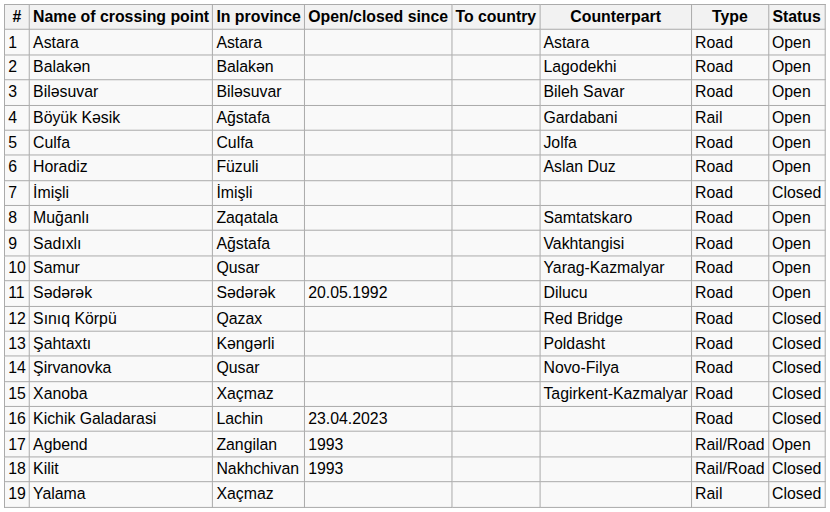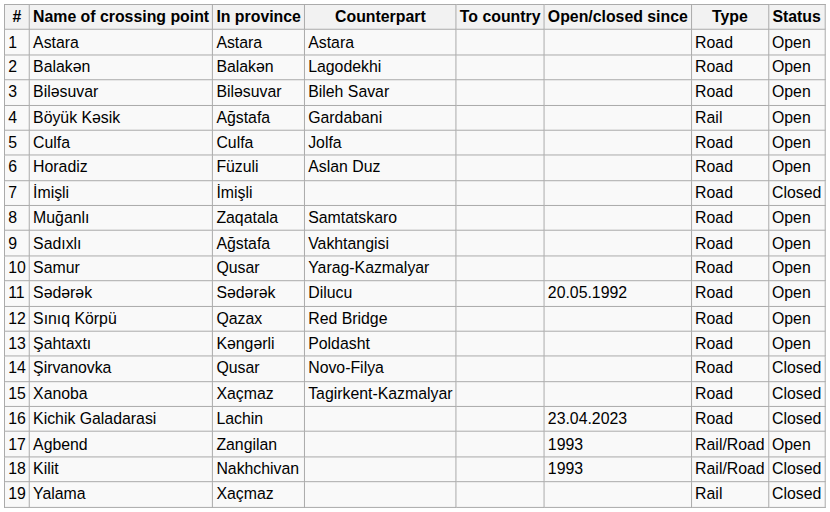columns swapped: Open/closed since <-> Counterpart
Sınıq Körpü | Status: Closed -> Open
Şahtaxtı | Status: Closed -> Open
